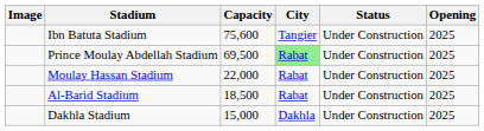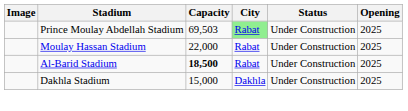- row: Ibn Batuta Stadium | 75,600 | Tangier | Under Construction | 2025
Prince Moulay Abdellah Stadium | Capacity: 69,500 -> 69,503
Al-Barid Stadium | Capacity: normal -> bold
